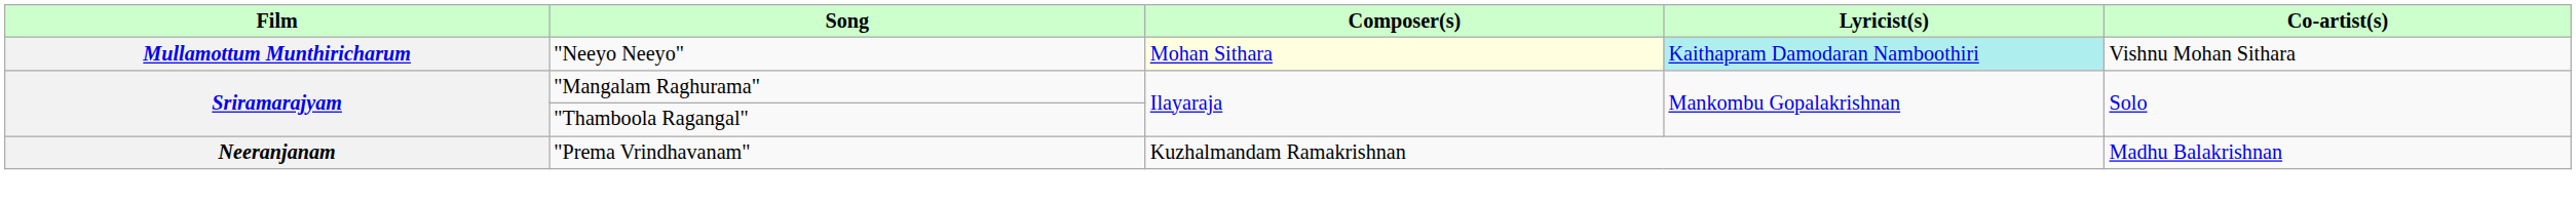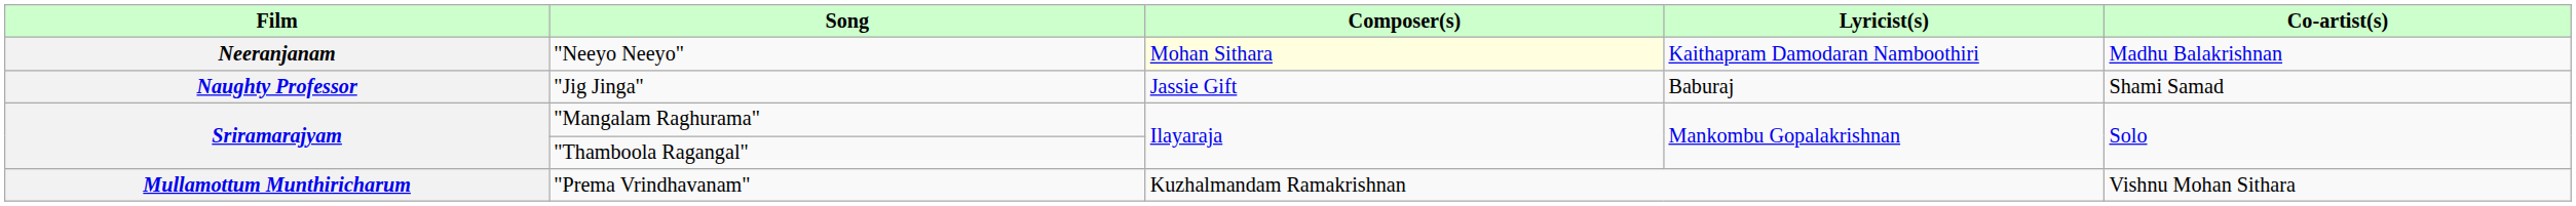"Neeyo Neeyo" | Film: Mullamottum Munthiricharum -> Neeranjanam
"Neeyo Neeyo" | Lyricist(s): paleturquoise background -> no background
"Neeyo Neeyo" | Co-artist(s): Vishnu Mohan Sithara -> Madhu Balakrishnan
+ row: Naughty Professor | "Jig Jinga" | Jassie Gift | Baburaj | Shami Samad
"Prema Vrindhavanam" | Film: Neeranjanam -> Mullamottum Munthiricharum
"Prema Vrindhavanam" | Co-artist(s): Madhu Balakrishnan -> Vishnu Mohan Sithara
